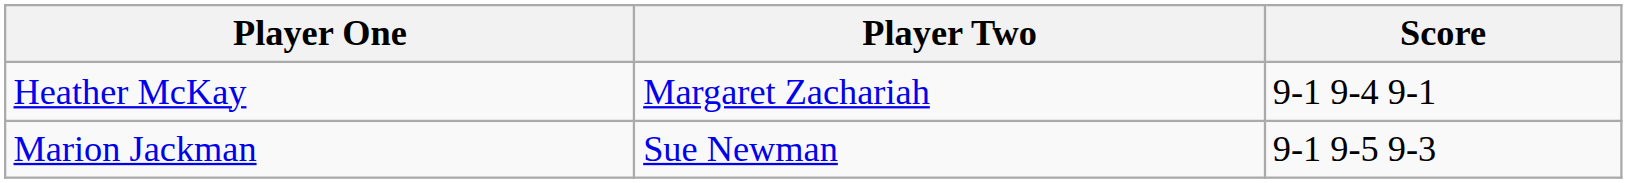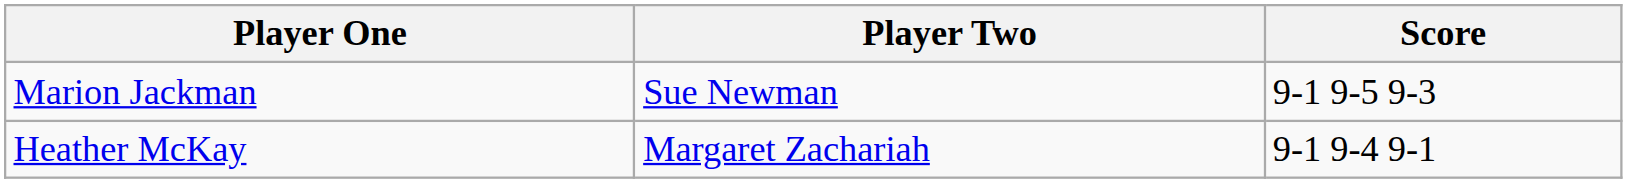rows swapped: Heather McKay <-> Marion Jackman
